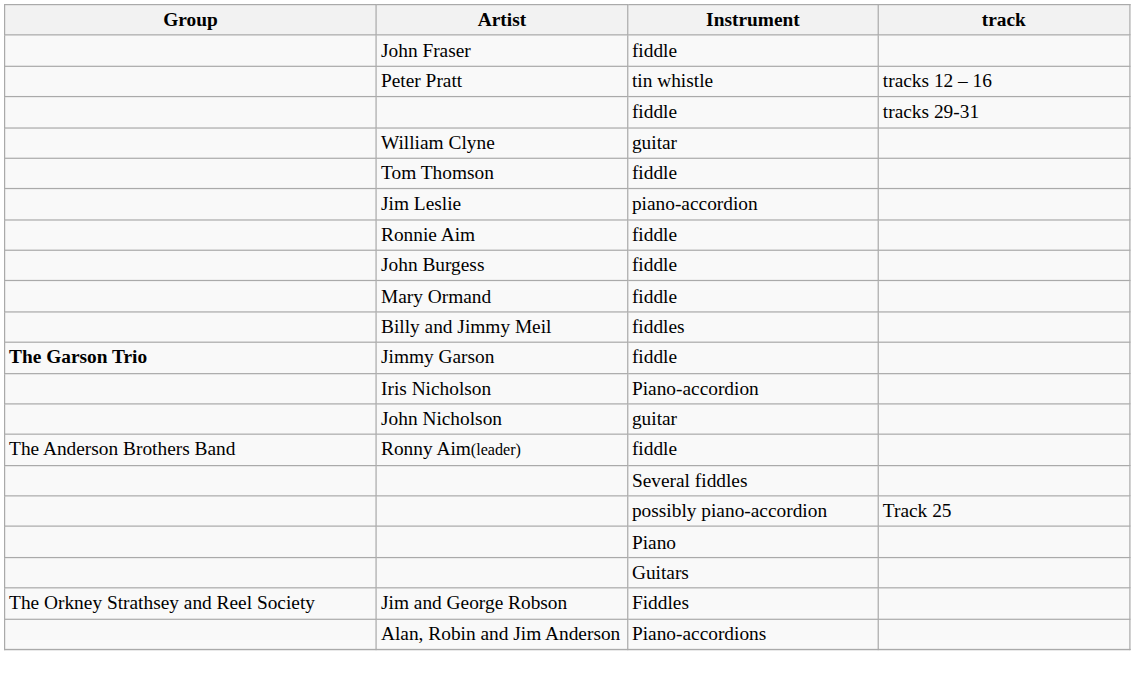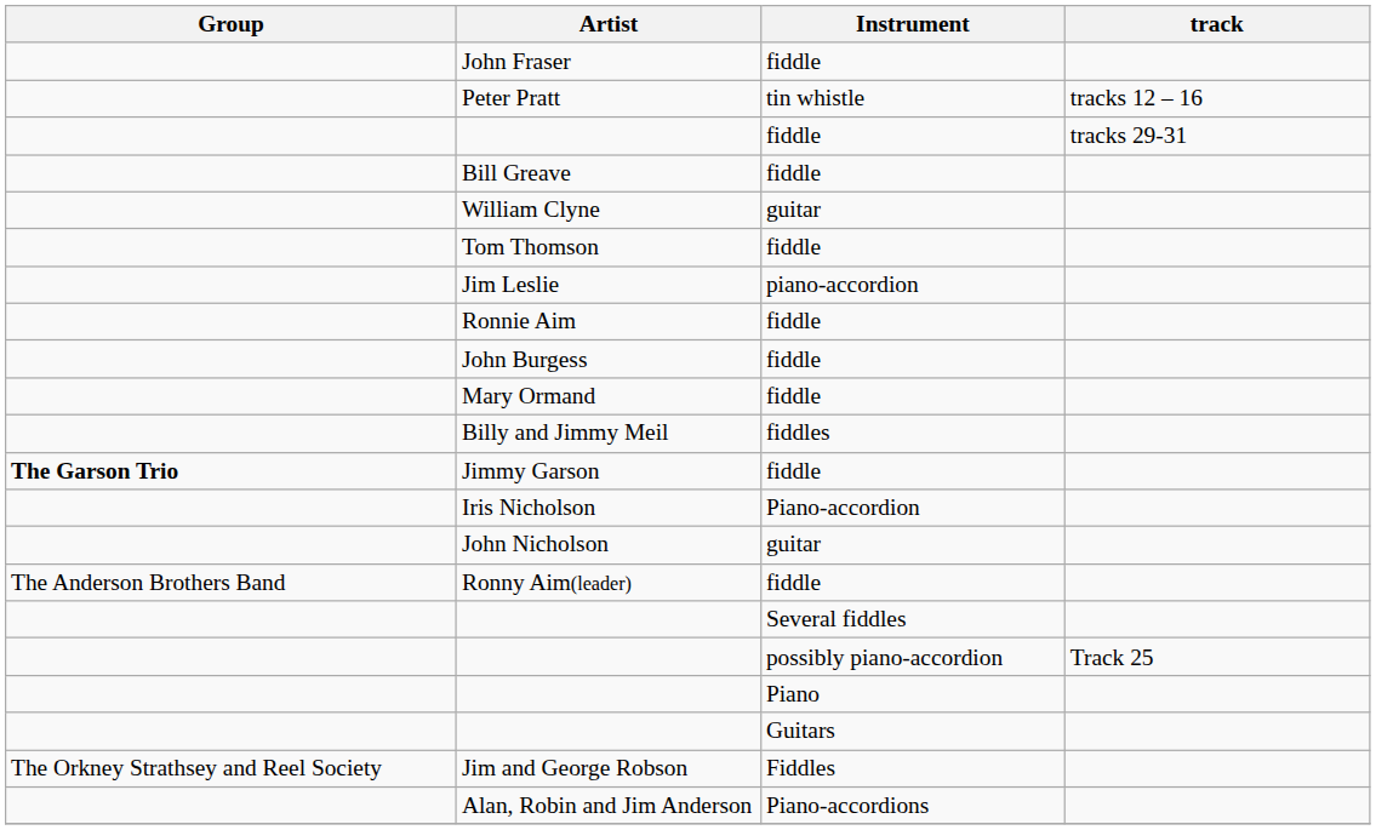+ row: Bill Greave | fiddle
